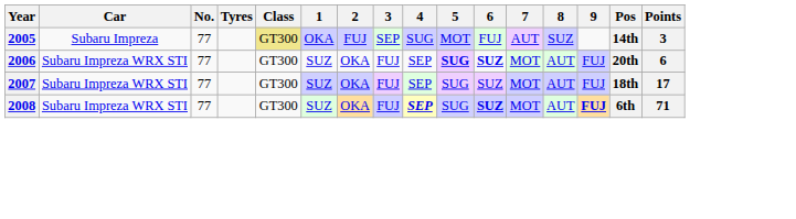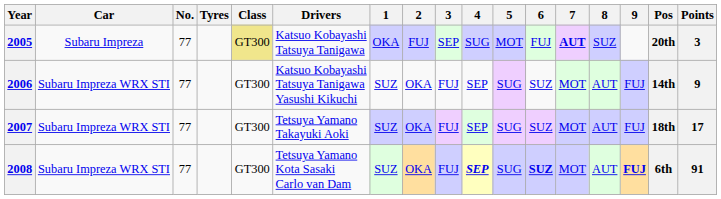+ column: Drivers | Katsuo Kobayashi Tatsuya Tanigawa | Katsuo Kobayashi Tatsuya Tanigawa Yasushi Kikuchi | Tetsuya Yamano Takayuki Aoki | Tetsuya Yamano Kota Sasaki Carlo van Dam
2005 | 7: normal -> bold
2005 | Pos: 14th -> 20th
2006 | 5: bold -> normal
2006 | 6: bold -> normal
2006 | Pos: 20th -> 14th
2006 | Points: 6 -> 9
2008 | Points: 71 -> 91
